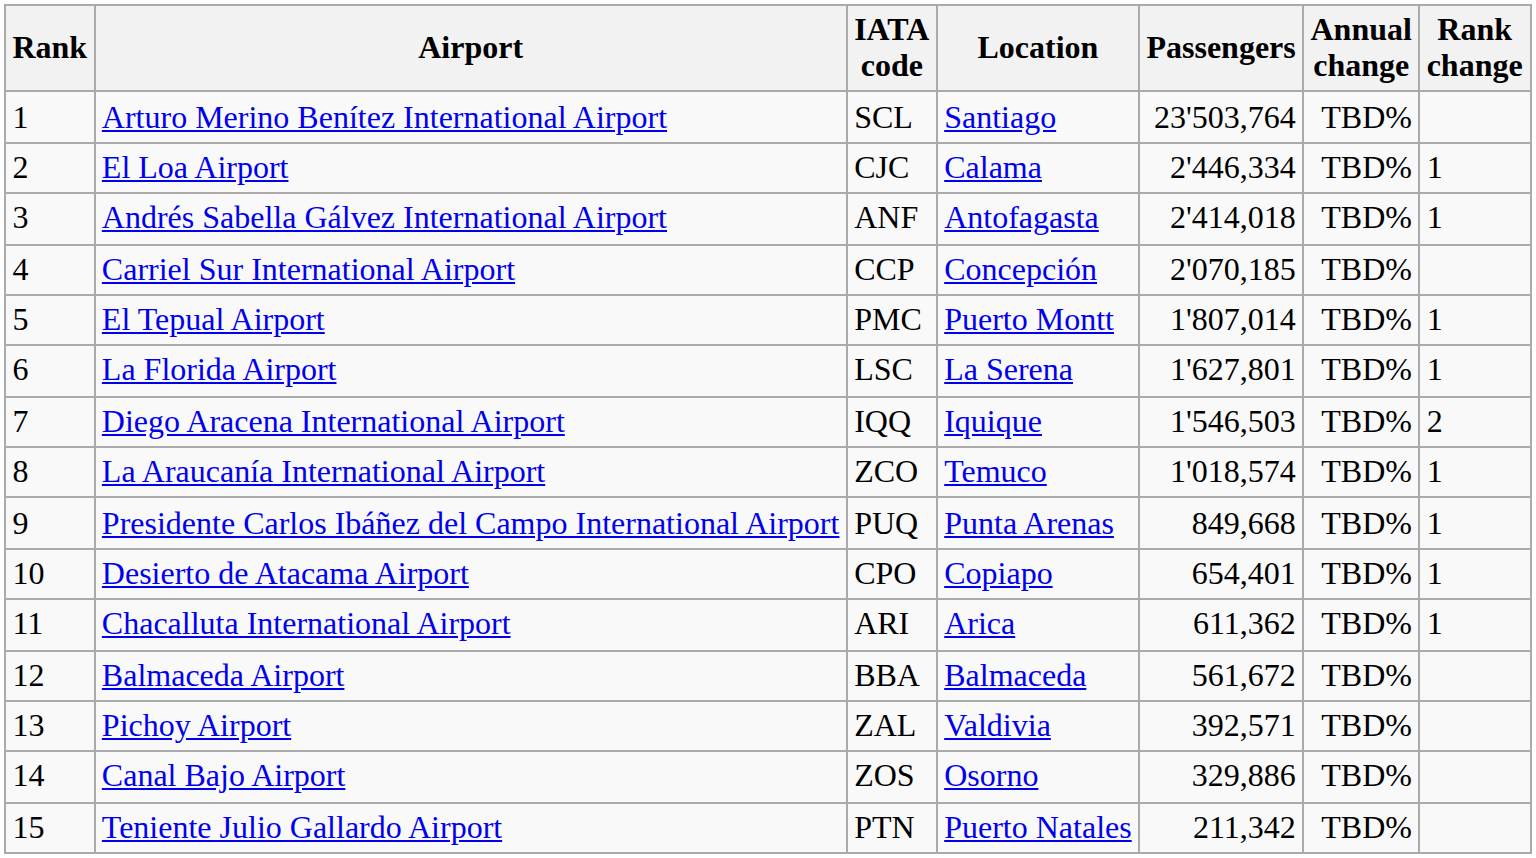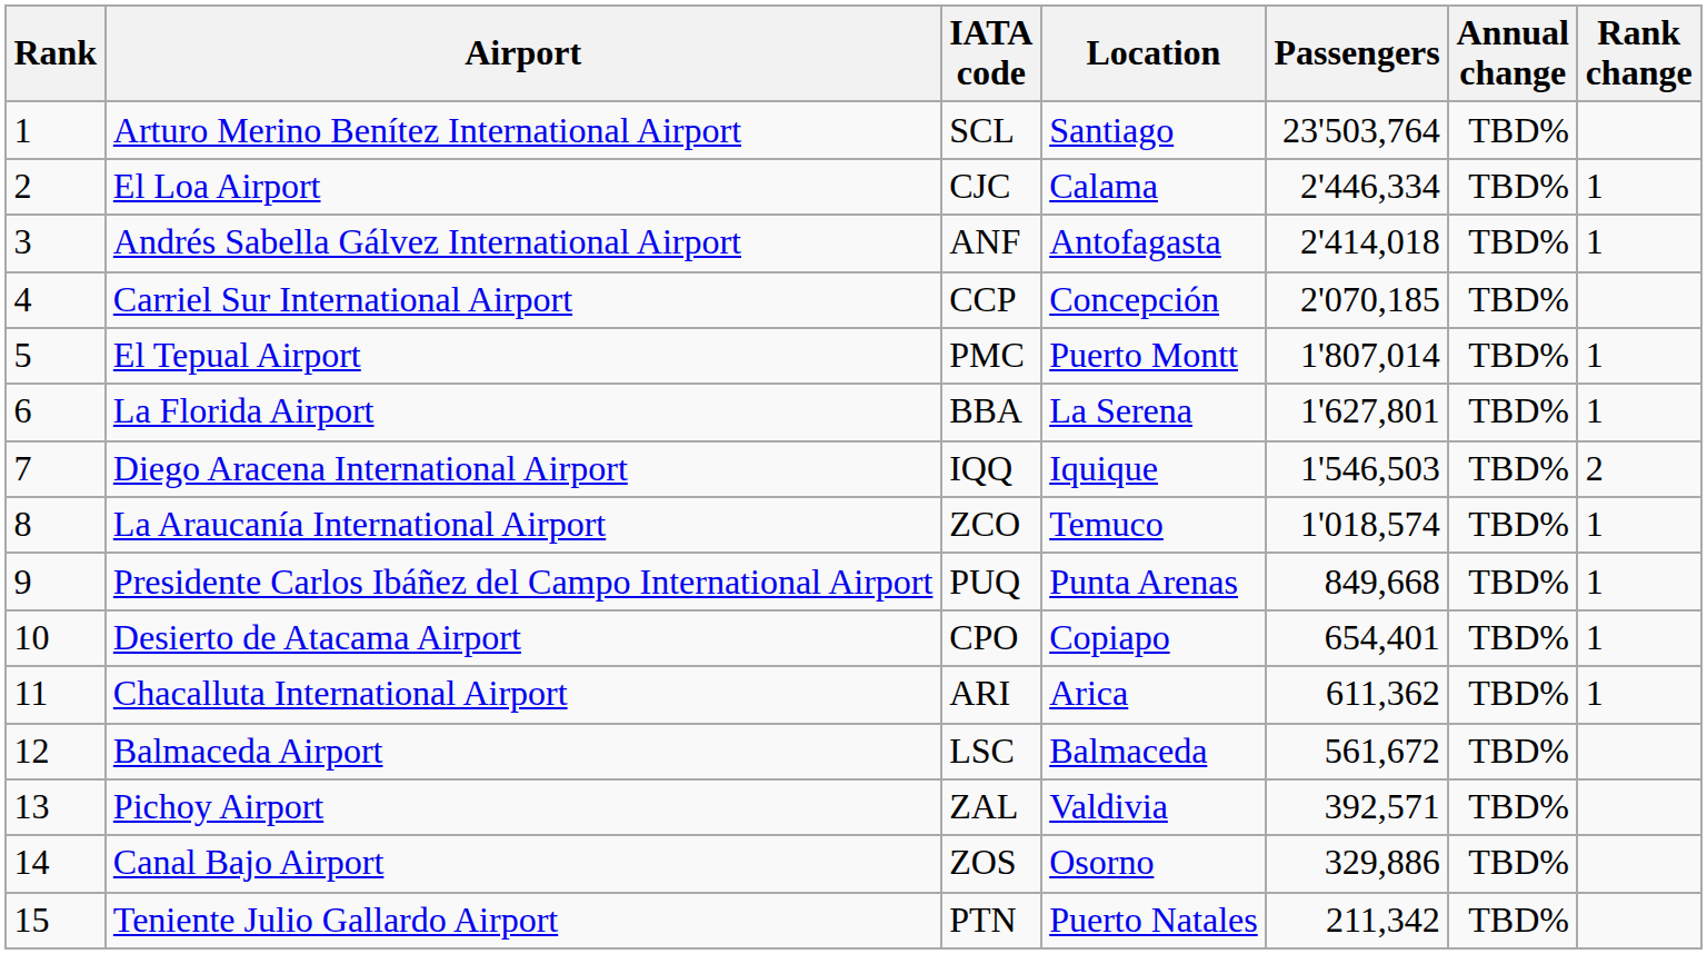La Florida Airport | IATA code: LSC -> BBA
Balmaceda Airport | IATA code: BBA -> LSC
